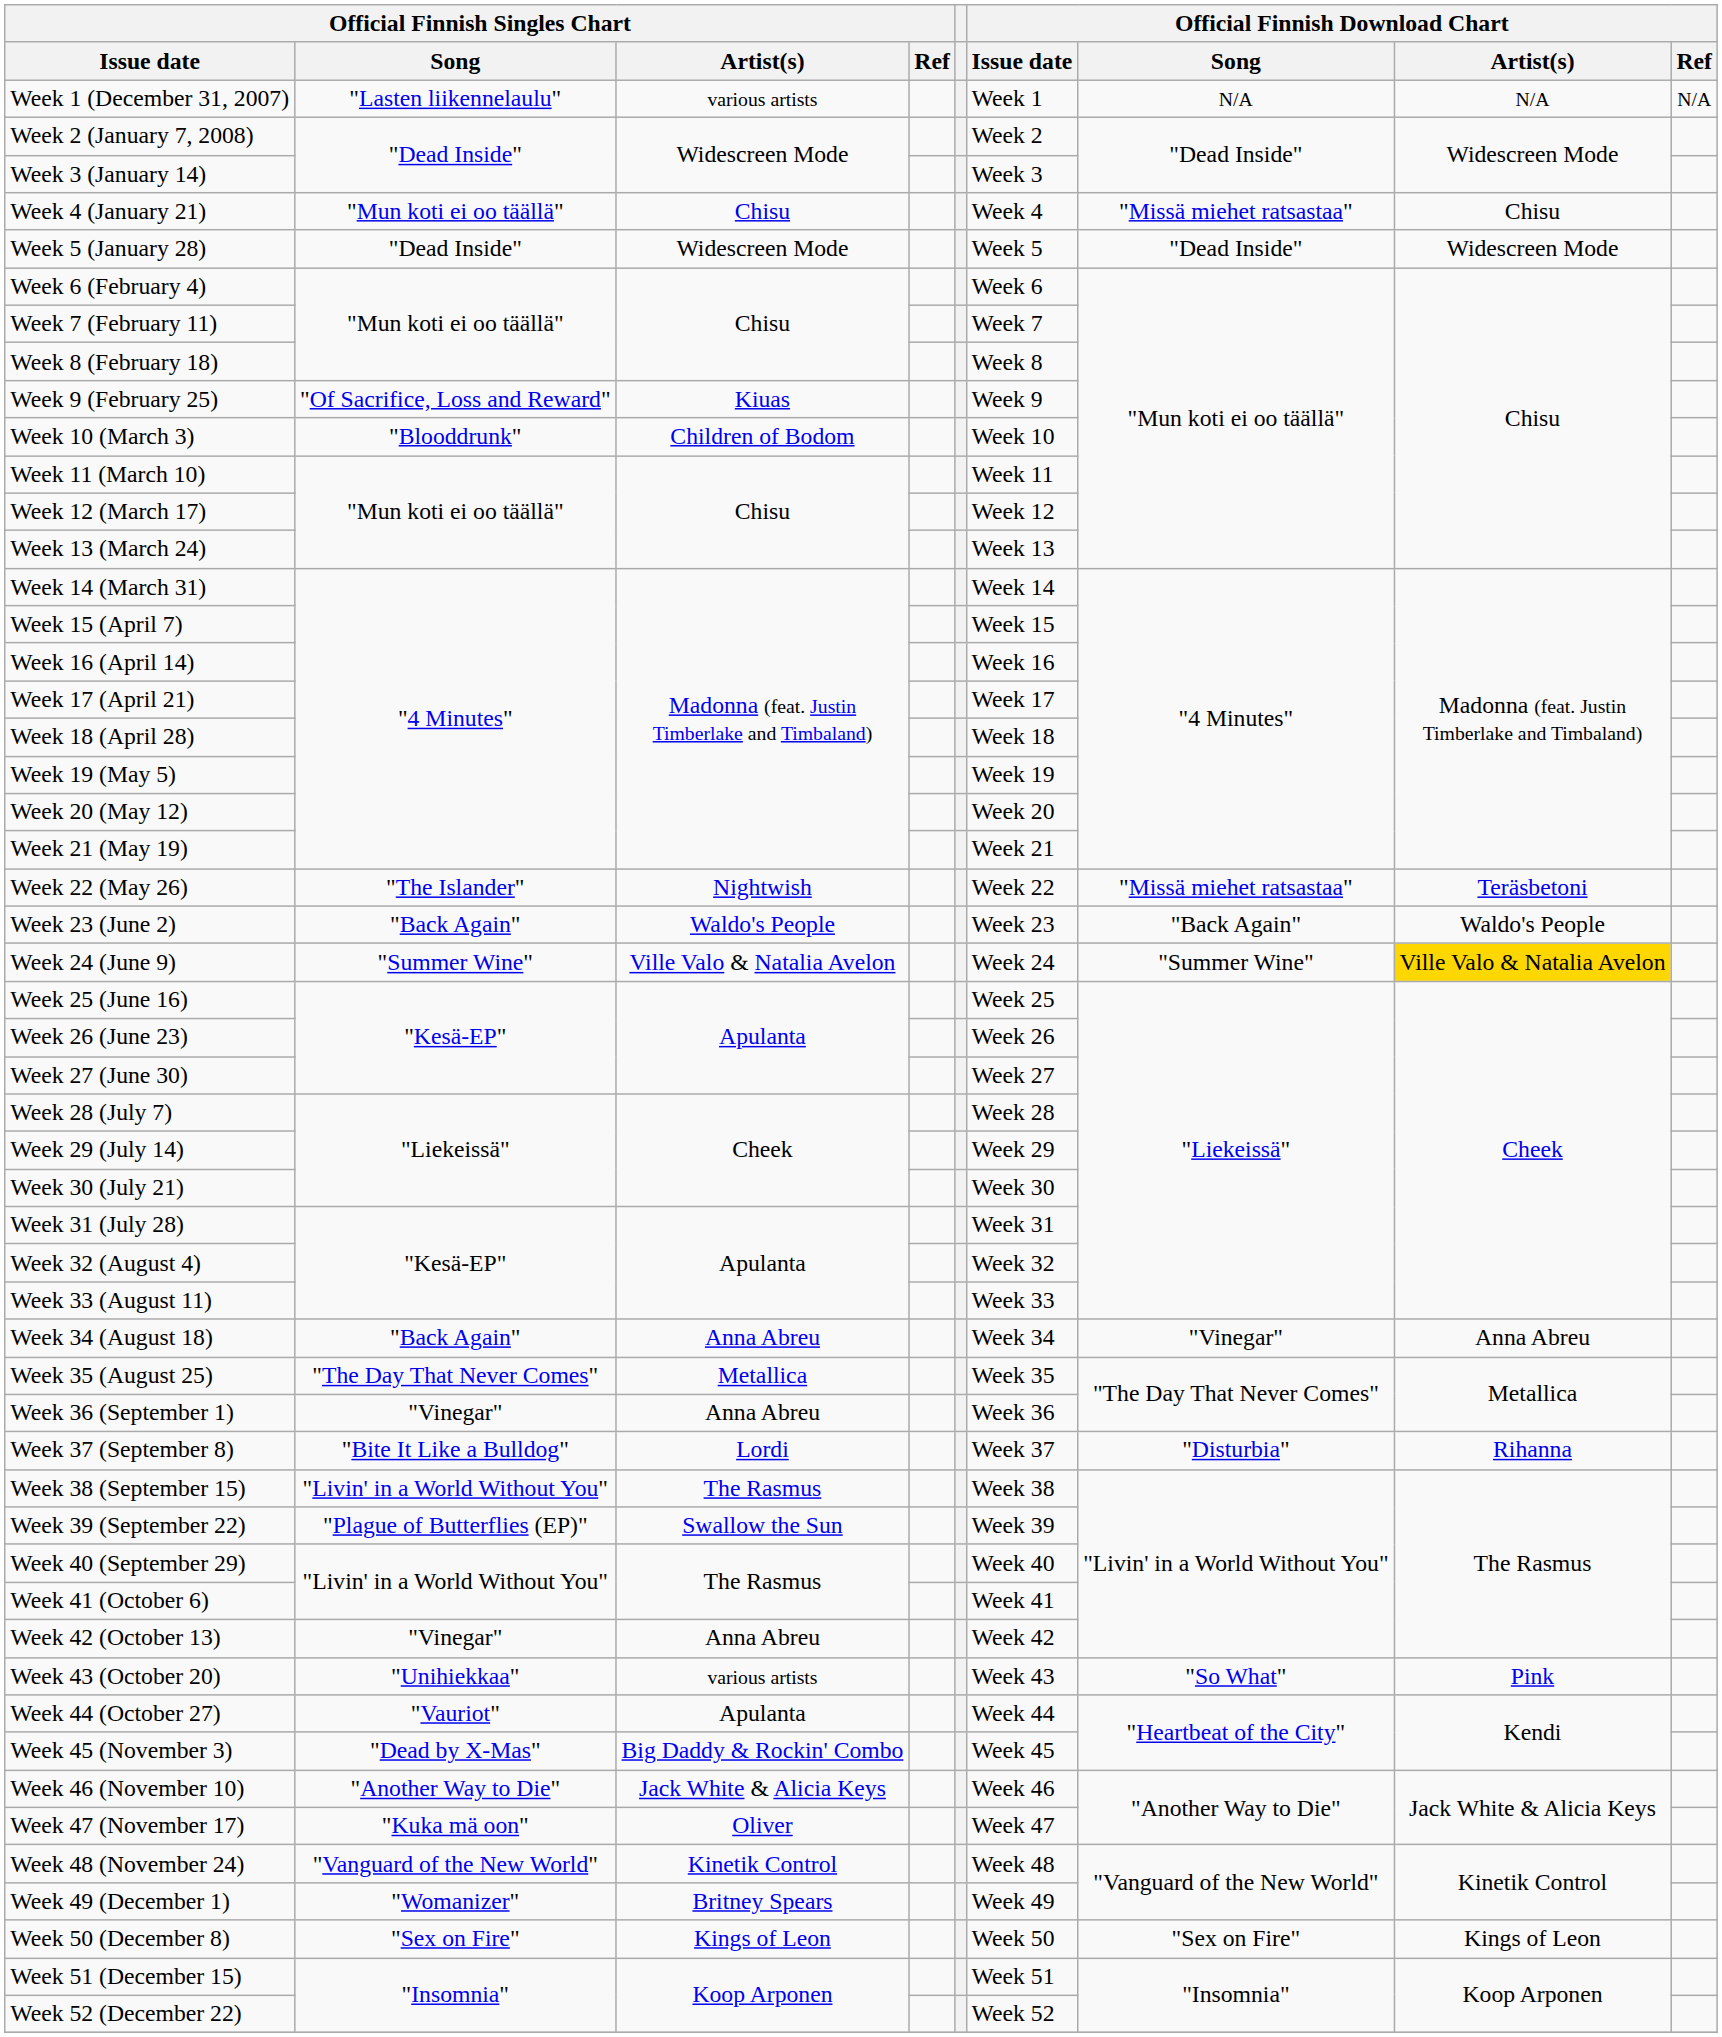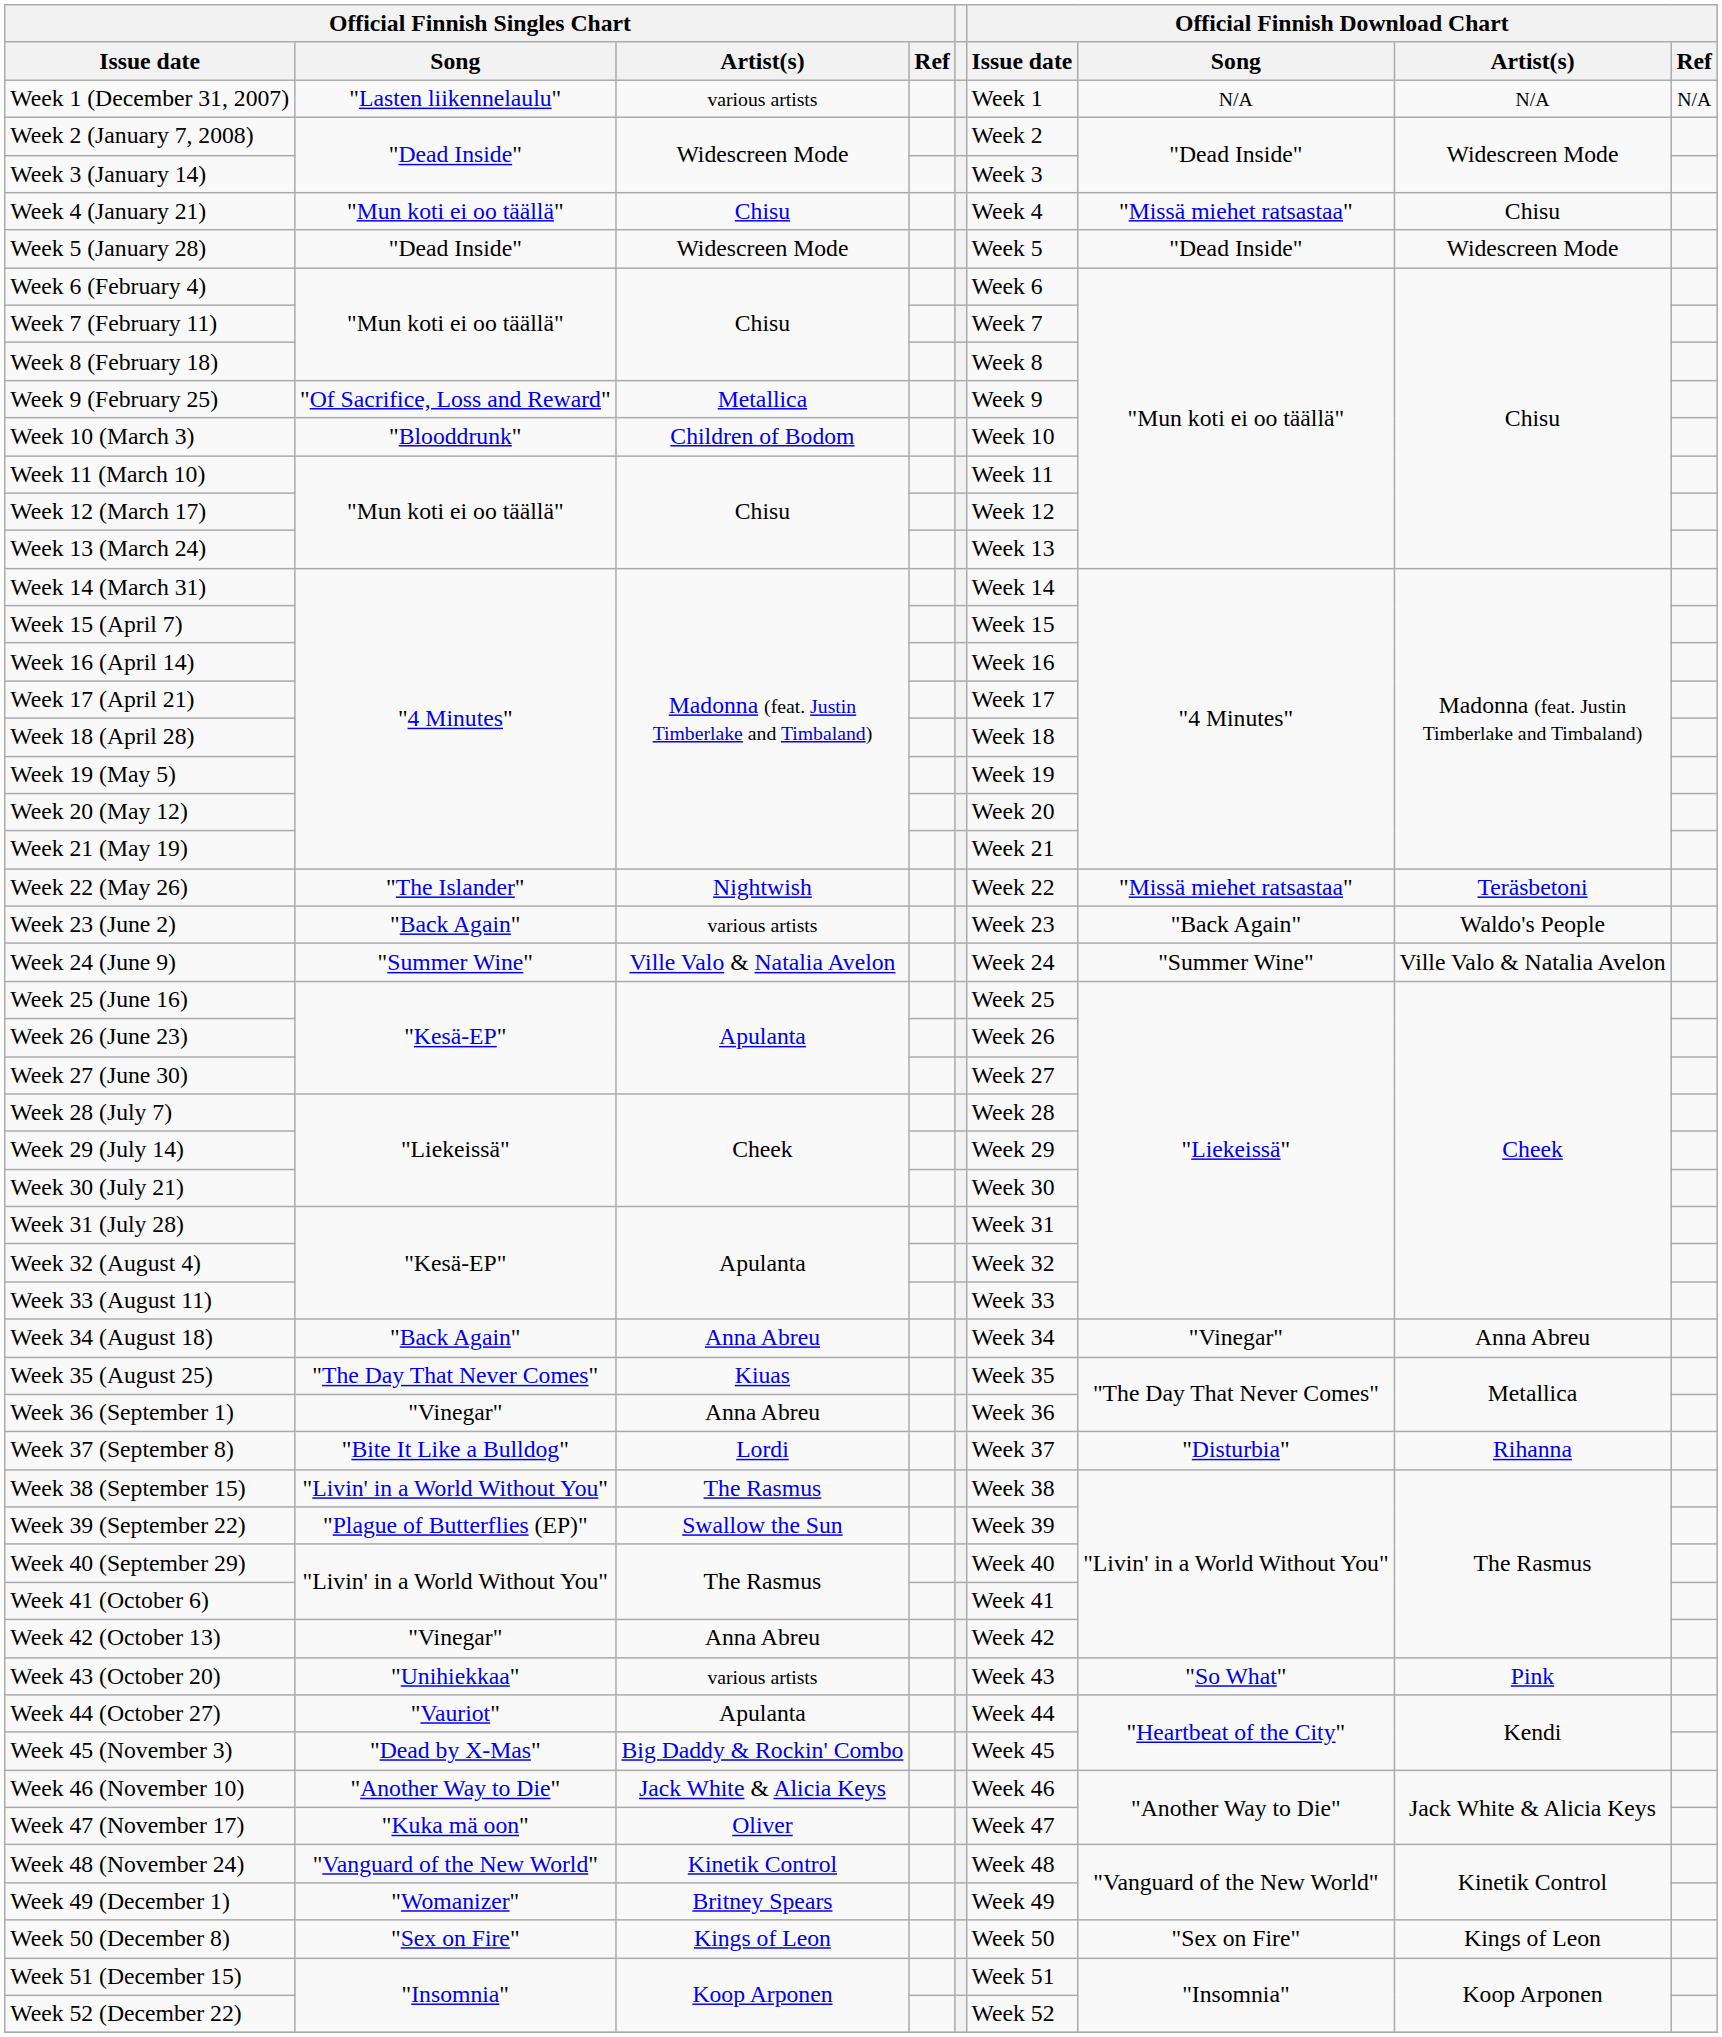Week 9 (February 25) | Official Finnish Singles Chart / Artist(s): Kiuas -> Metallica
Week 23 (June 2) | Official Finnish Singles Chart / Artist(s): Waldo's People -> various artists
Week 24 (June 9) | Official Finnish Download Chart / Artist(s): gold background -> no background
Week 35 (August 25) | Official Finnish Singles Chart / Artist(s): Metallica -> Kiuas
